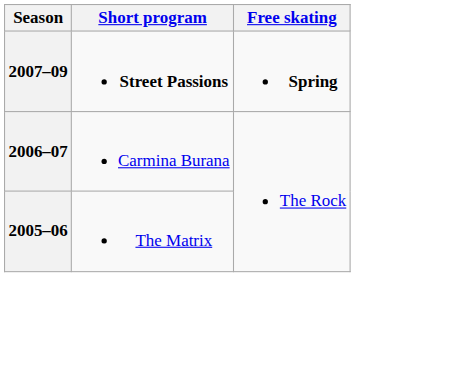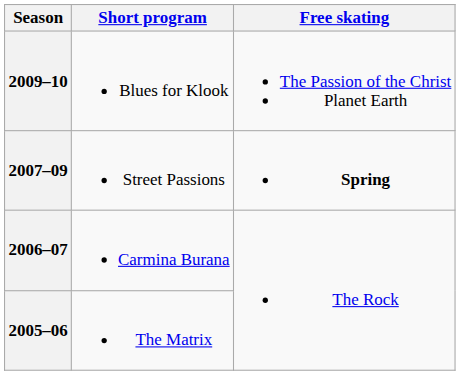+ row: 2009–10 | Blues for Klook | The Passion of the Christ Planet Earth
2007–09 | Short program: bold -> normal
